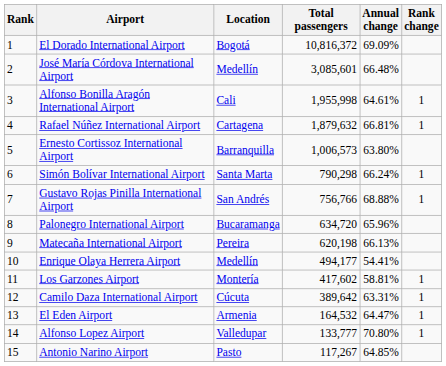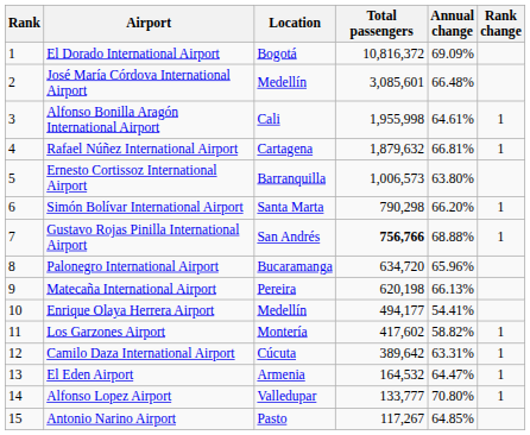Simón Bolívar International Airport | Annual change: 66.24% -> 66.20%
Gustavo Rojas Pinilla International Airport | Total passengers: normal -> bold
Los Garzones Airport | Annual change: 58.81% -> 58.82%
